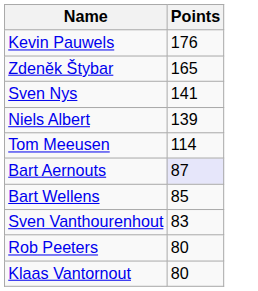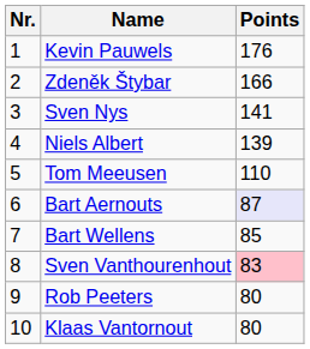+ column: Nr. | 1 | 2 | 3 | 4 | 5 | 6 | 7 | 8 | 9 | 10
Zdeněk Štybar | Points: 165 -> 166
Tom Meeusen | Points: 114 -> 110
Sven Vanthourenhout | Points: no background -> pink background
